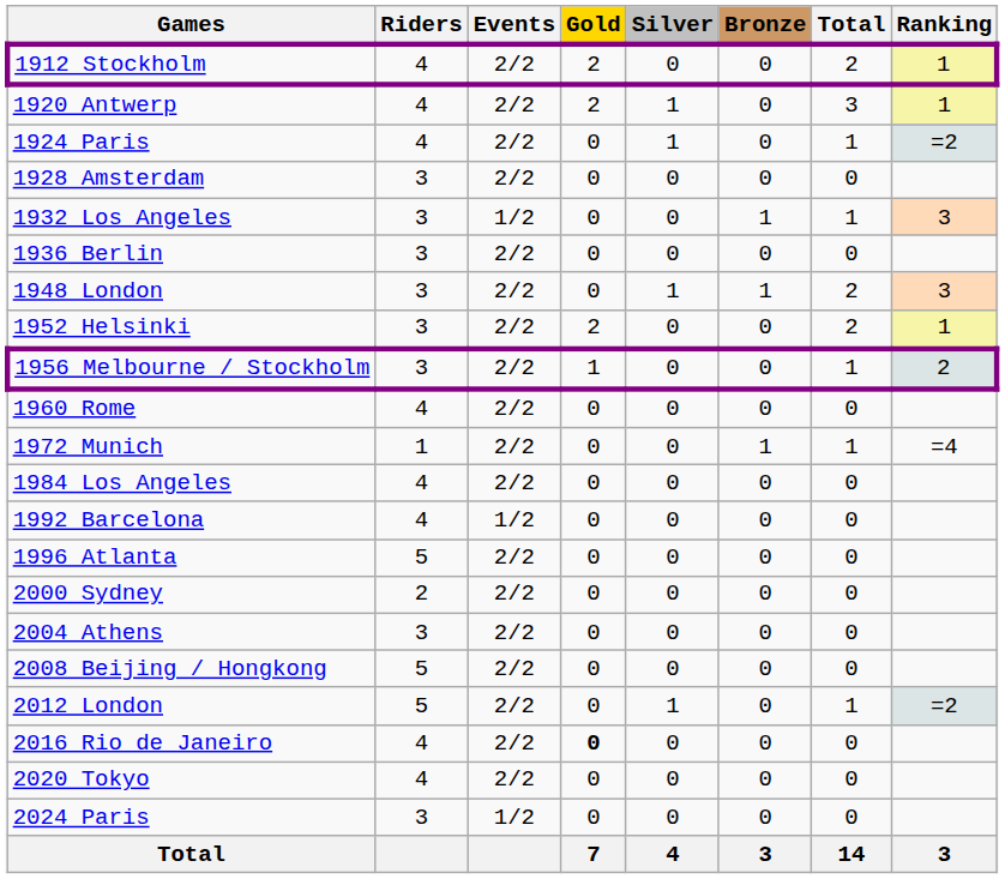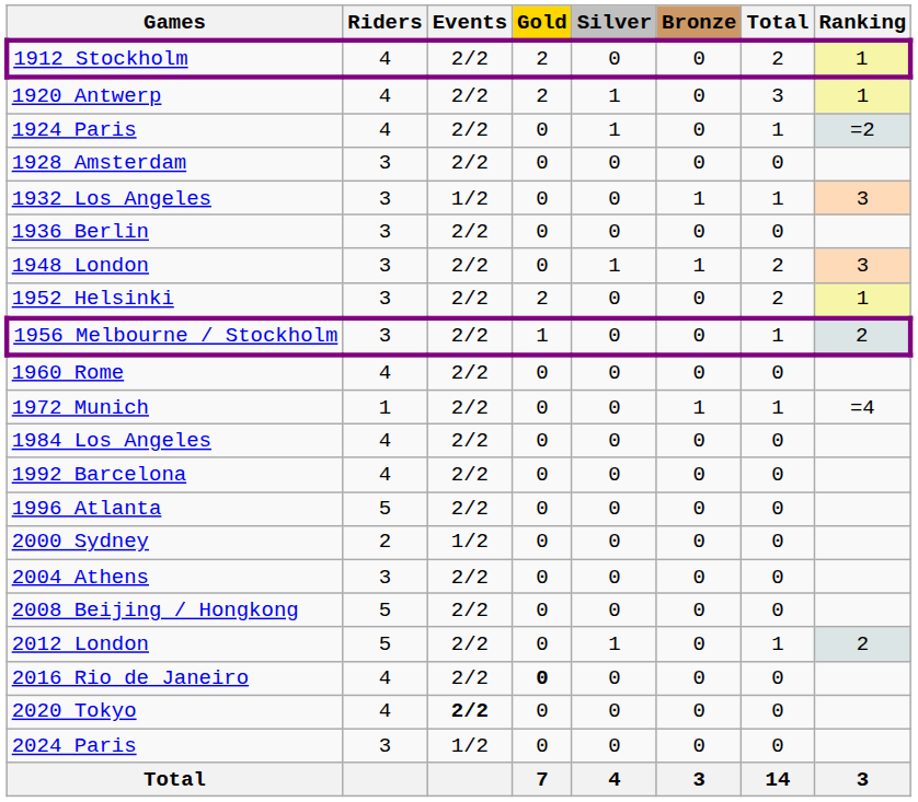1992 Barcelona | Events: 1/2 -> 2/2
2000 Sydney | Events: 2/2 -> 1/2
2012 London | Ranking: =2 -> 2
2020 Tokyo | Events: normal -> bold
